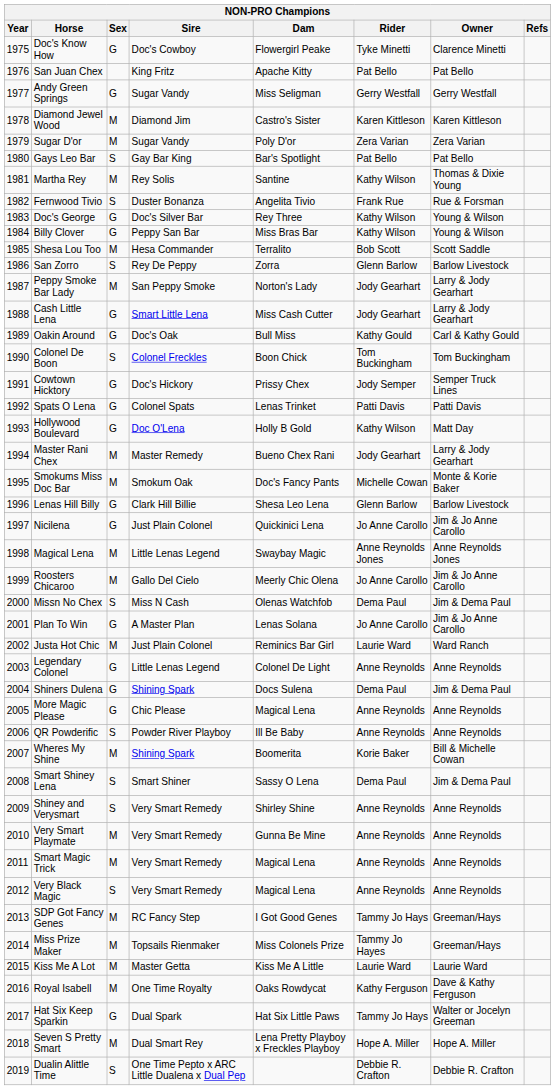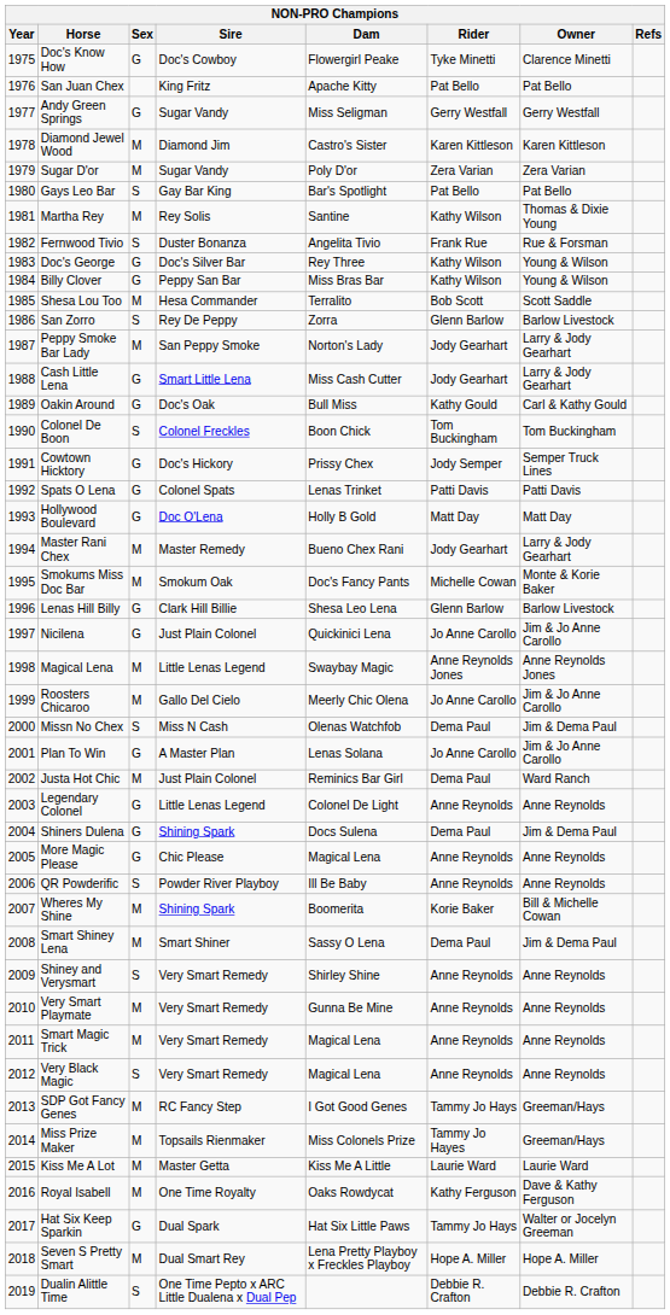Hollywood Boulevard | Rider: Kathy Wilson -> Matt Day
Justa Hot Chic | Rider: Laurie Ward -> Dema Paul
Smart Shiney Lena | Sex: S -> M
